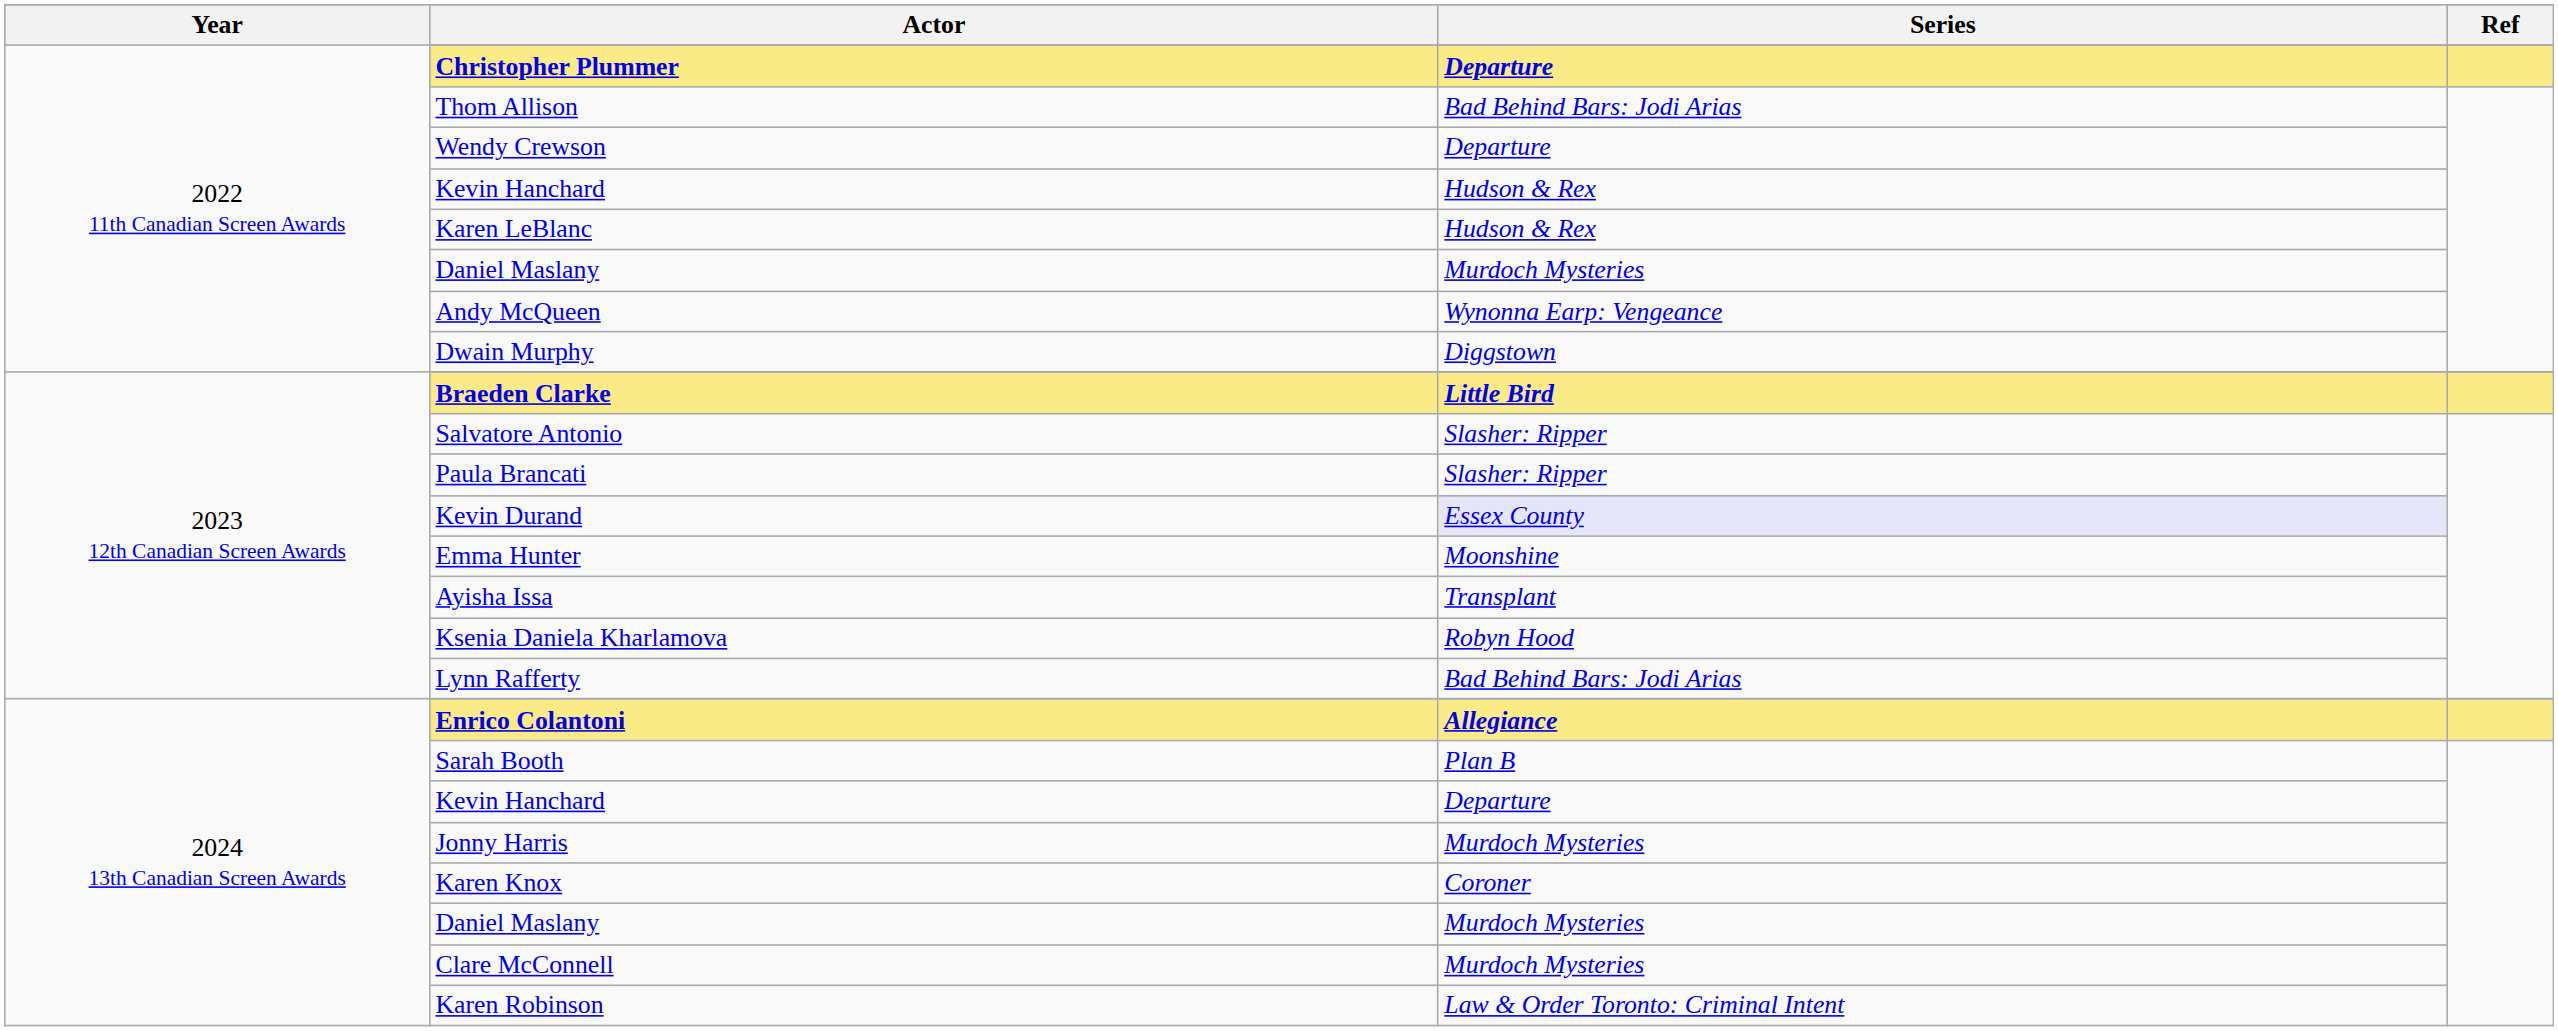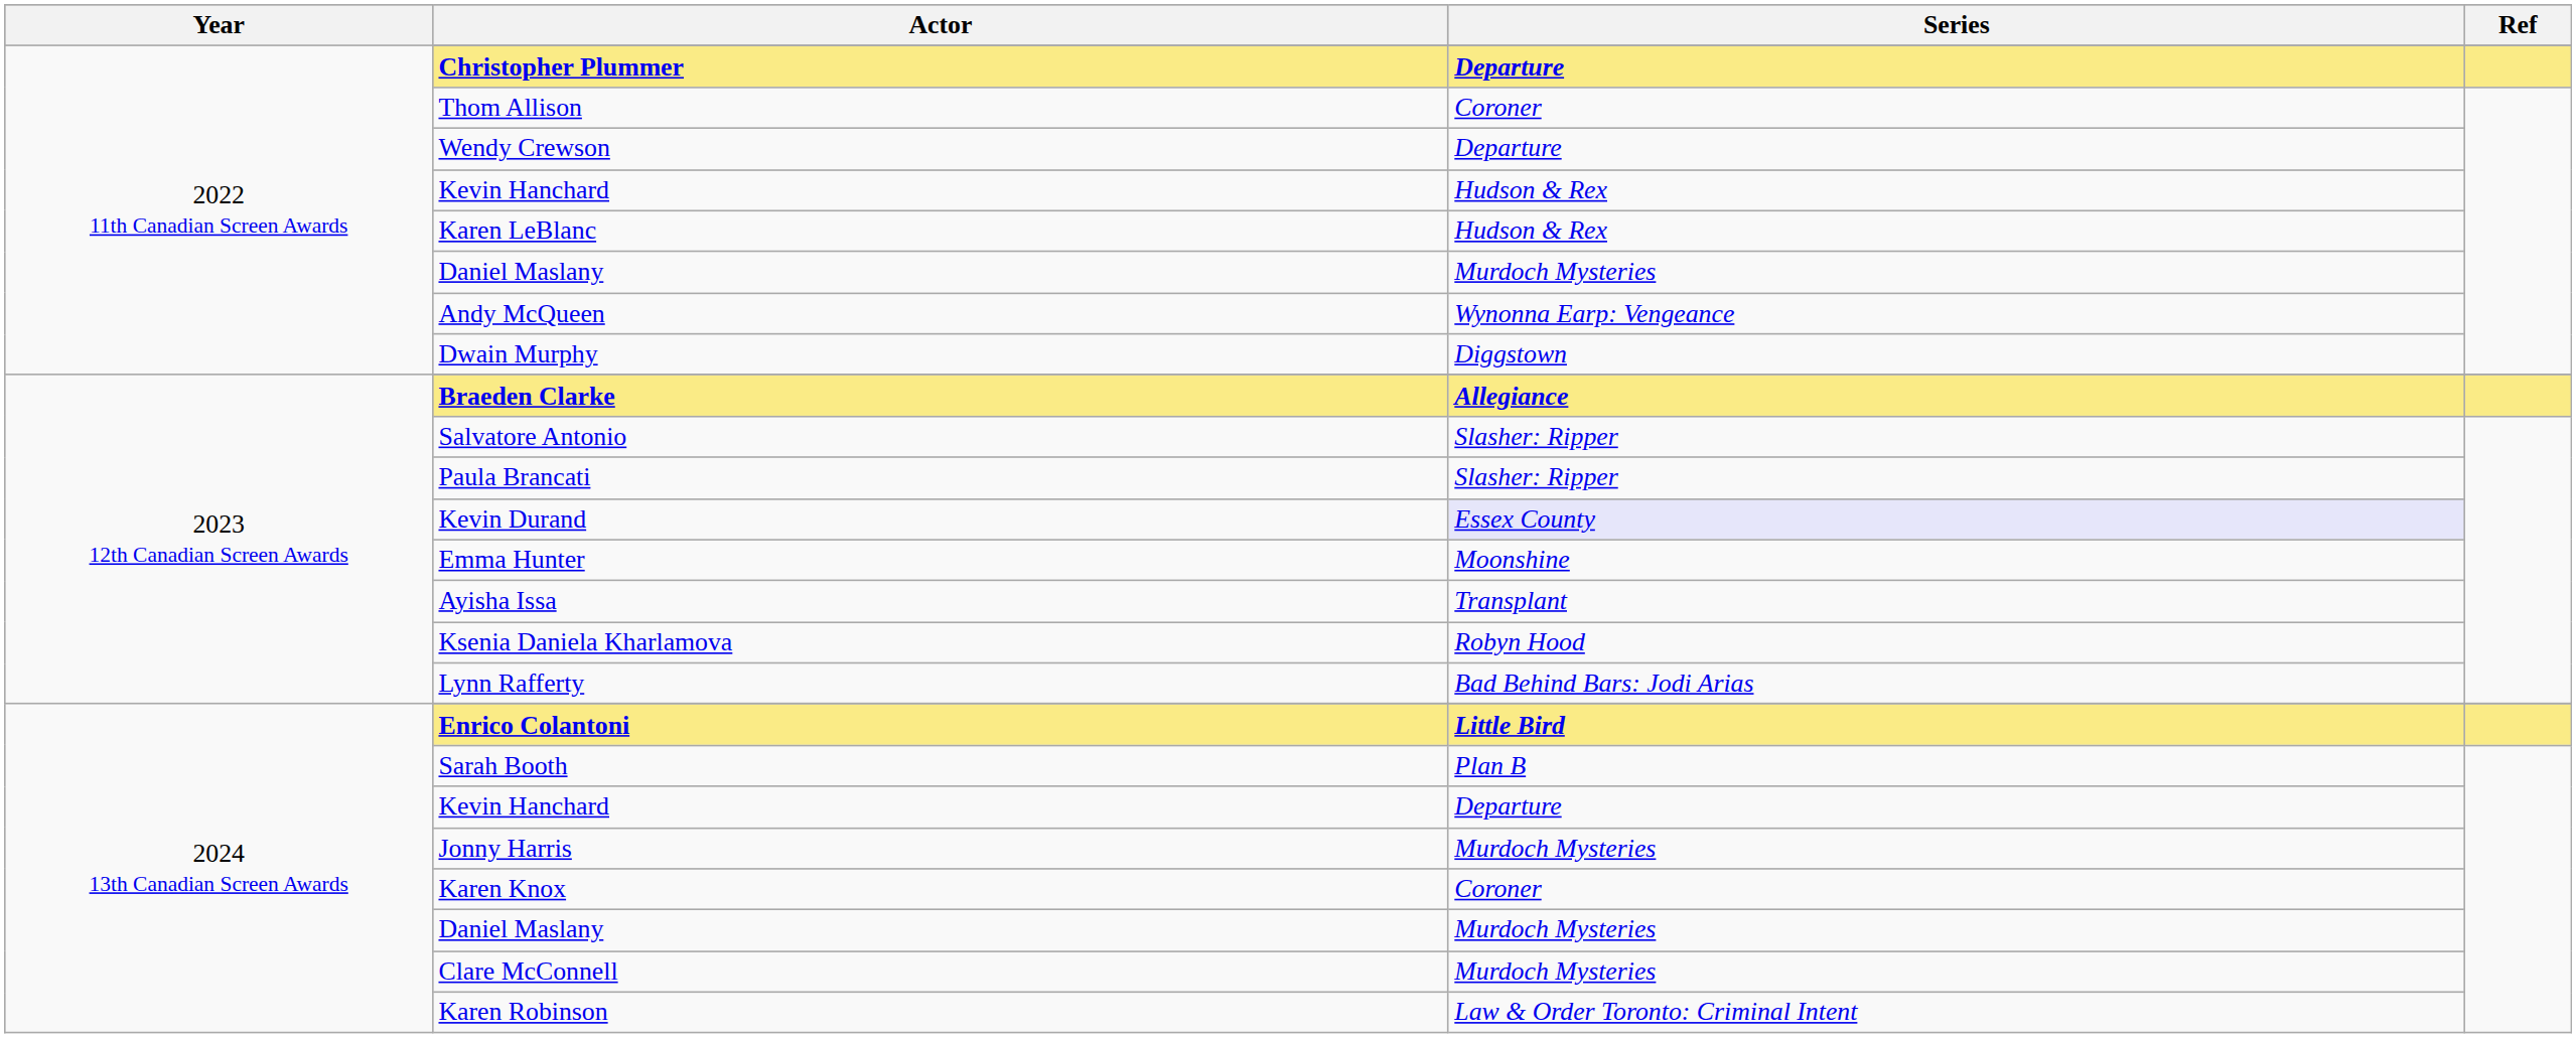Thom Allison | Series: Bad Behind Bars: Jodi Arias -> Coroner
Braeden Clarke | Series: Little Bird -> Allegiance
Enrico Colantoni | Series: Allegiance -> Little Bird
